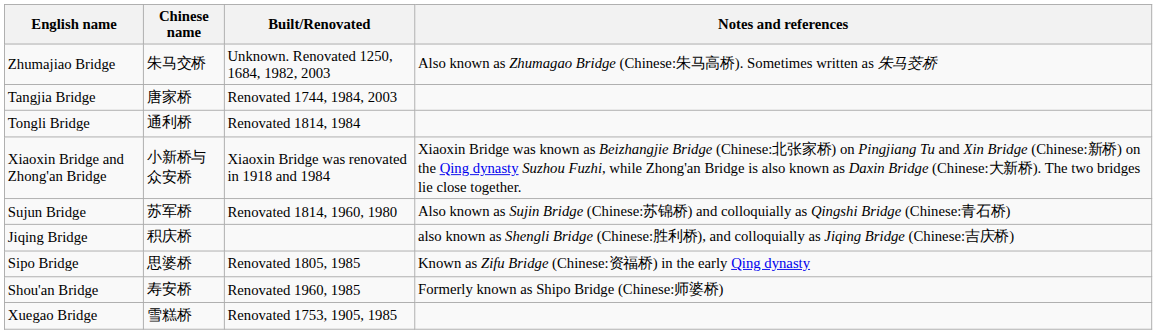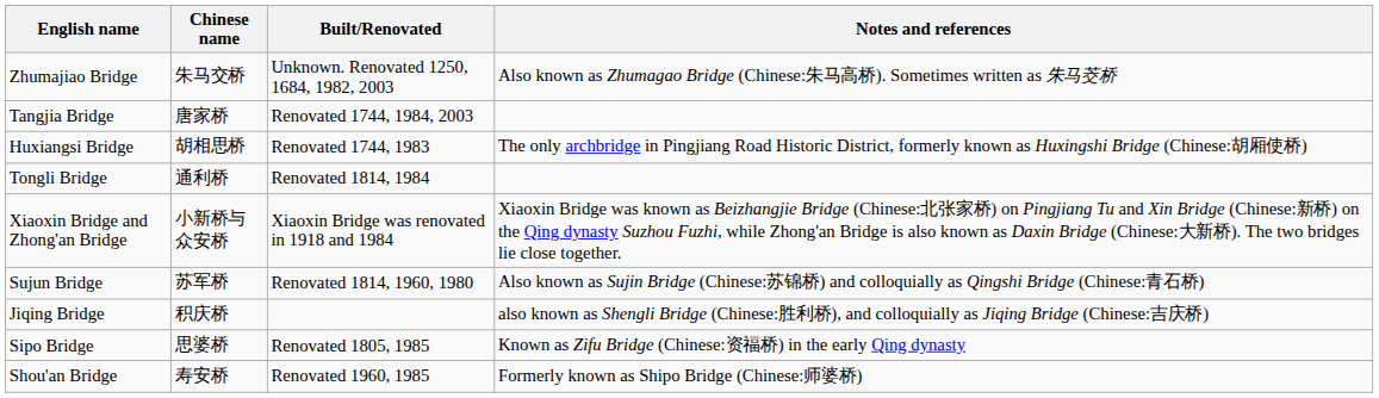+ row: Huxiangsi Bridge | 胡相思桥 | Renovated 1744, 1983 | The only archbridge in Pingjiang Road Historic District, formerly known as Huxingshi Bridge (Chinese:胡厢使桥)
- row: Xuegao Bridge | 雪糕桥 | Renovated 1753, 1905, 1985
